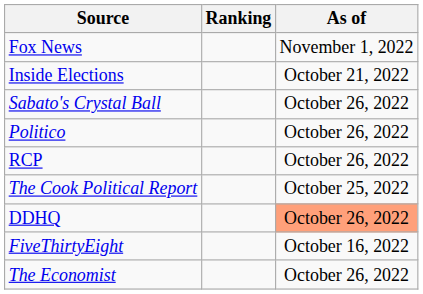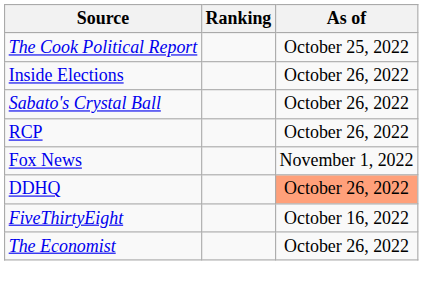rows swapped: The Cook Political Report <-> Fox News
Inside Elections | As of: October 21, 2022 -> October 26, 2022
- row: Politico | October 26, 2022
